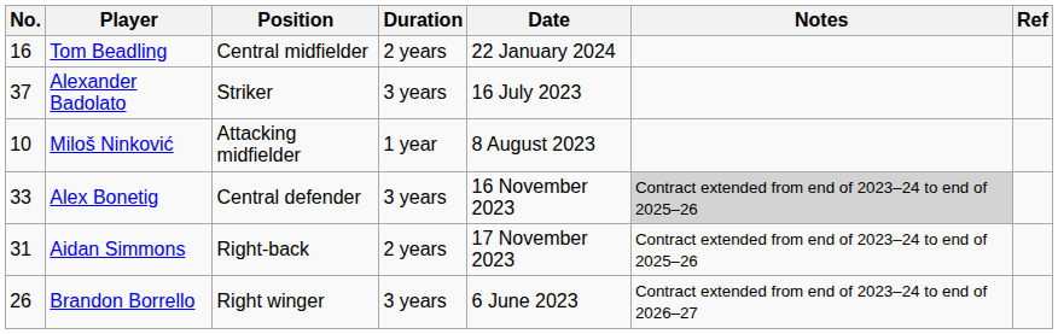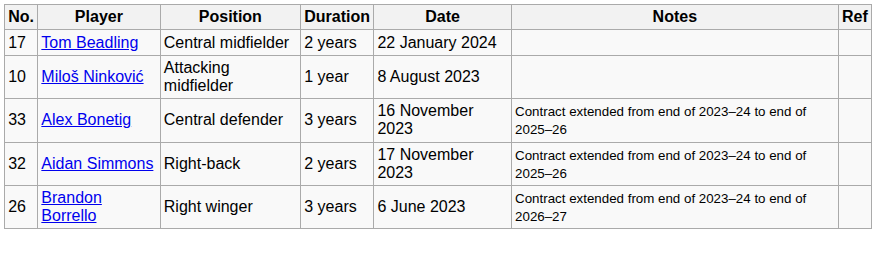Tom Beadling | No.: 16 -> 17
- row: 37 | Alexander Badolato | Striker | 3 years | 16 July 2023
Alex Bonetig | Notes: lightgrey background -> no background
Aidan Simmons | No.: 31 -> 32
